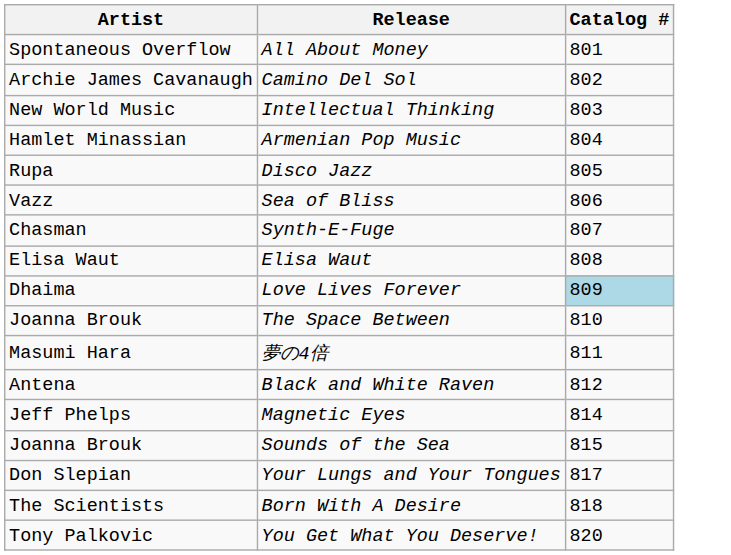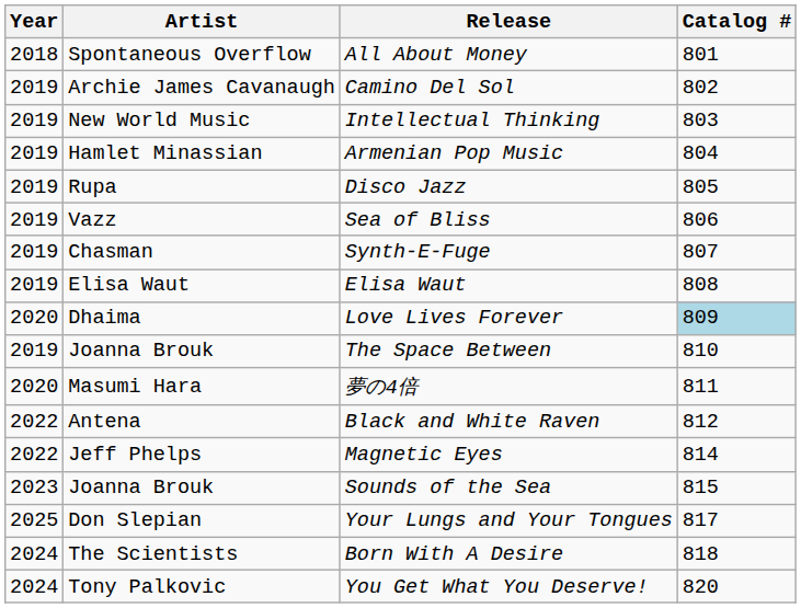+ column: Year | 2018 | 2019 | 2019 | 2019 | 2019 | 2019 | 2019 | 2019 | 2020 | 2019 | 2020 | 2022 | 2022 | 2023 | 2025 | 2024 | 2024
